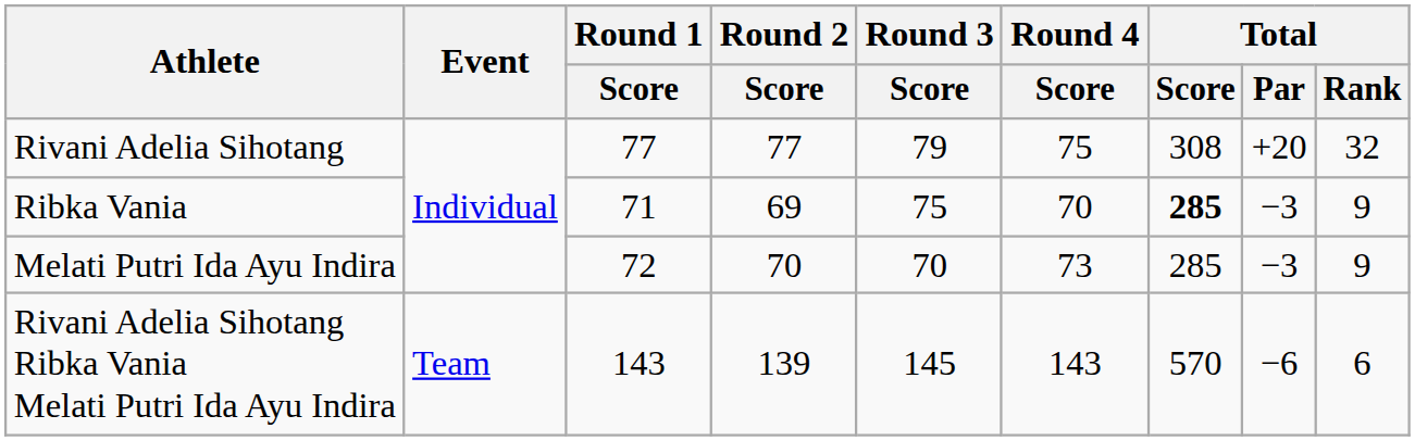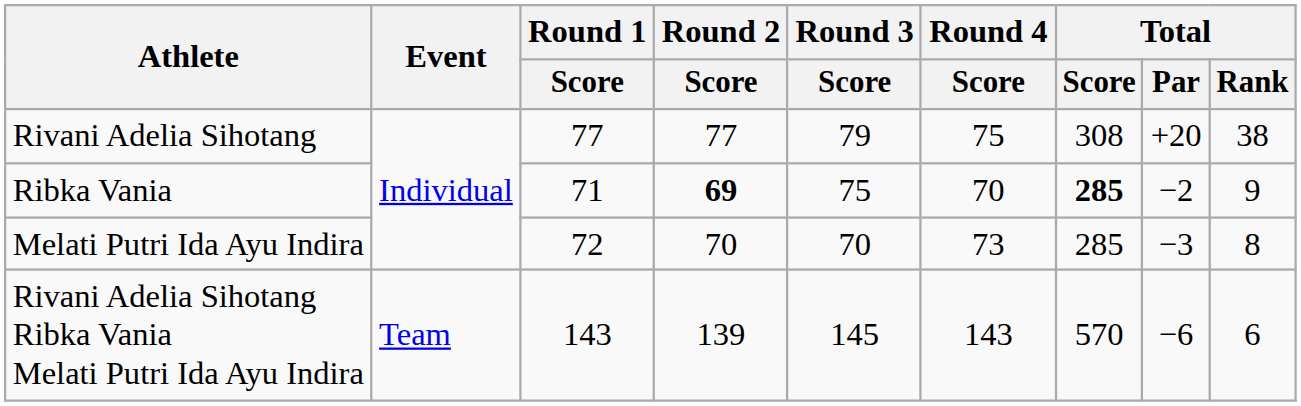Rivani Adelia Sihotang | Total / Rank: 32 -> 38
Ribka Vania | Round 2 / Score: normal -> bold
Ribka Vania | Total / Par: −3 -> −2
Melati Putri Ida Ayu Indira | Total / Rank: 9 -> 8
